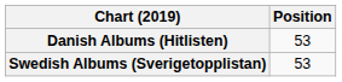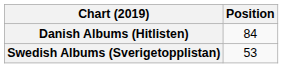Danish Albums (Hitlisten) | Position: 53 -> 84
